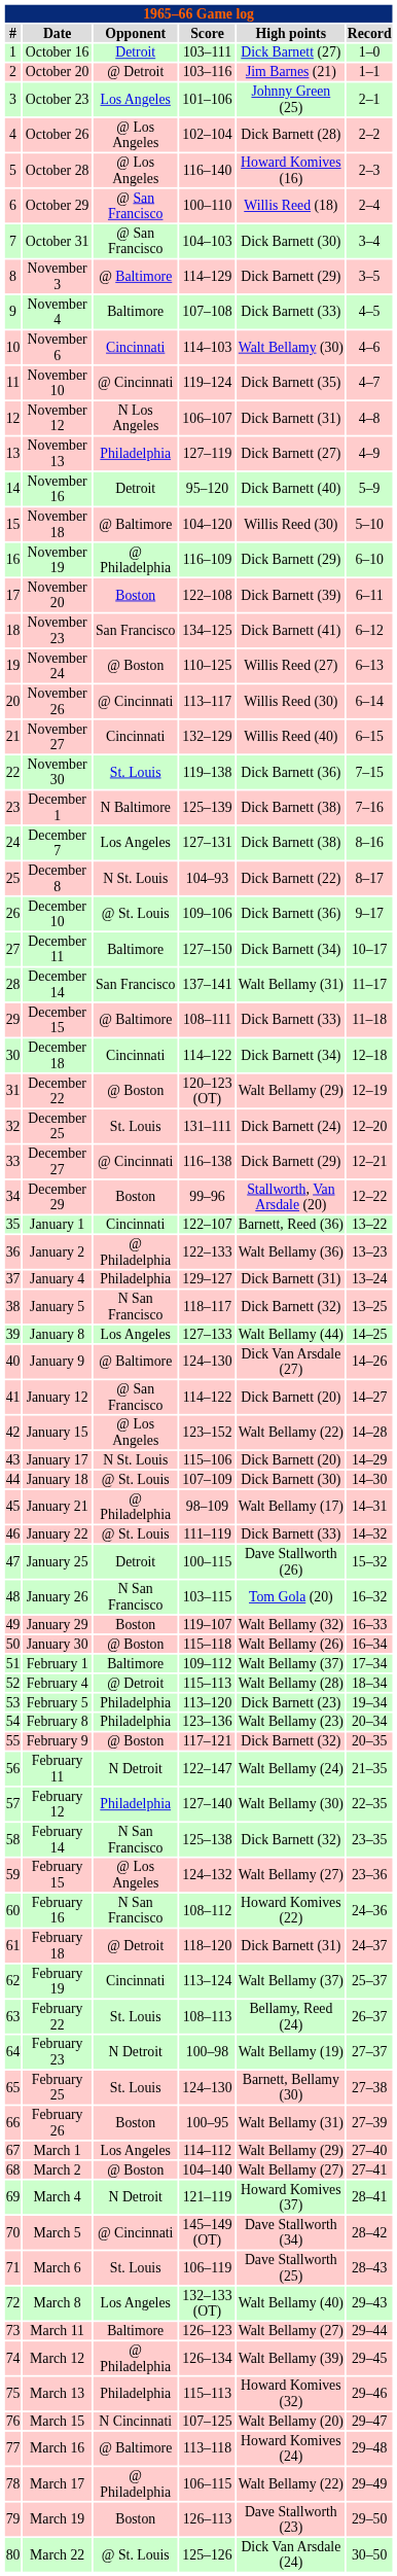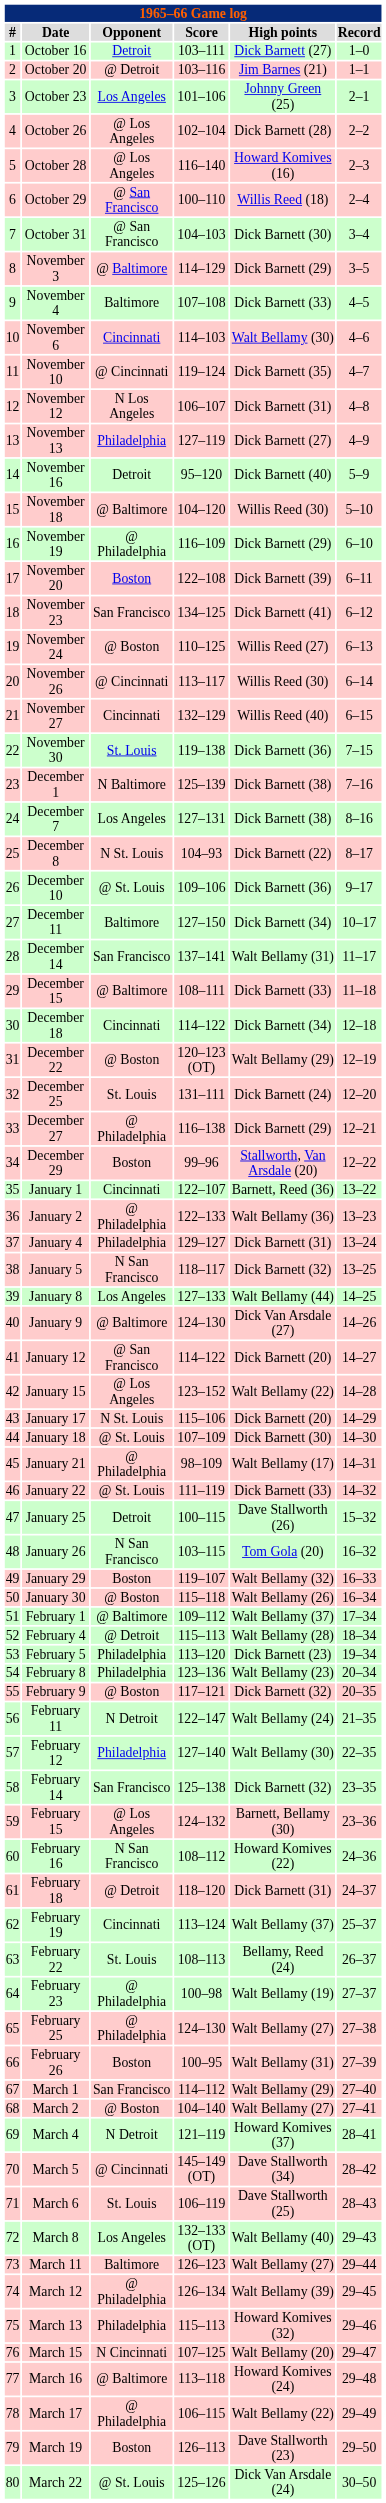December 27 | Opponent: @ Cincinnati -> @ Philadelphia
February 1 | Opponent: Baltimore -> @ Baltimore
February 14 | Opponent: N San Francisco -> San Francisco
February 15 | High points: Walt Bellamy (27) -> Barnett, Bellamy (30)
February 23 | Opponent: N Detroit -> @ Philadelphia
February 25 | Opponent: St. Louis -> @ Philadelphia
February 25 | High points: Barnett, Bellamy (30) -> Walt Bellamy (27)
March 1 | Opponent: Los Angeles -> San Francisco
